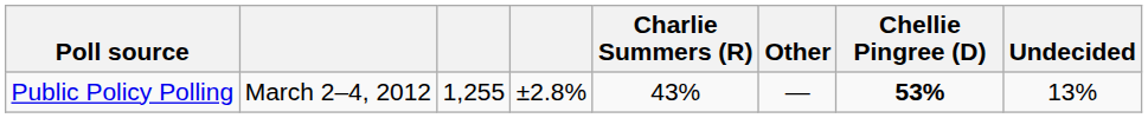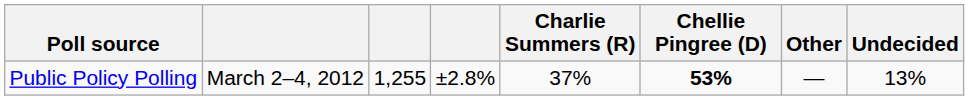columns swapped: Chellie Pingree (D) <-> Other
Public Policy Polling | Charlie Summers (R): 43% -> 37%
